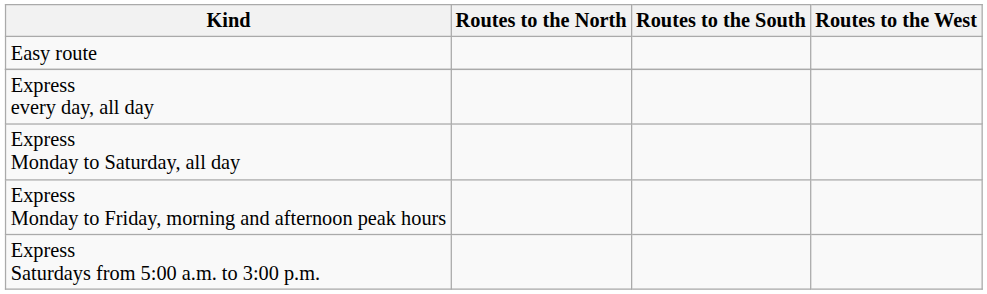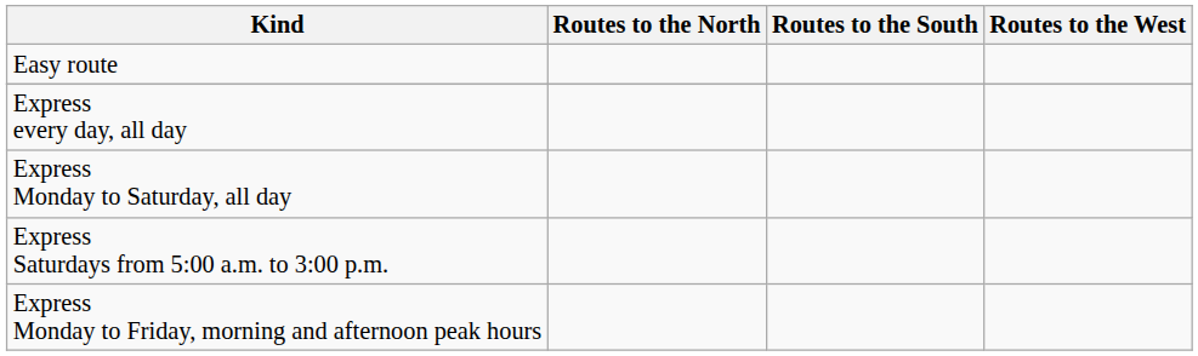rows swapped: Express Monday to Friday, morning and afternoon peak hours <-> Express Saturdays from 5:00 a.m. to 3:00 p.m.
